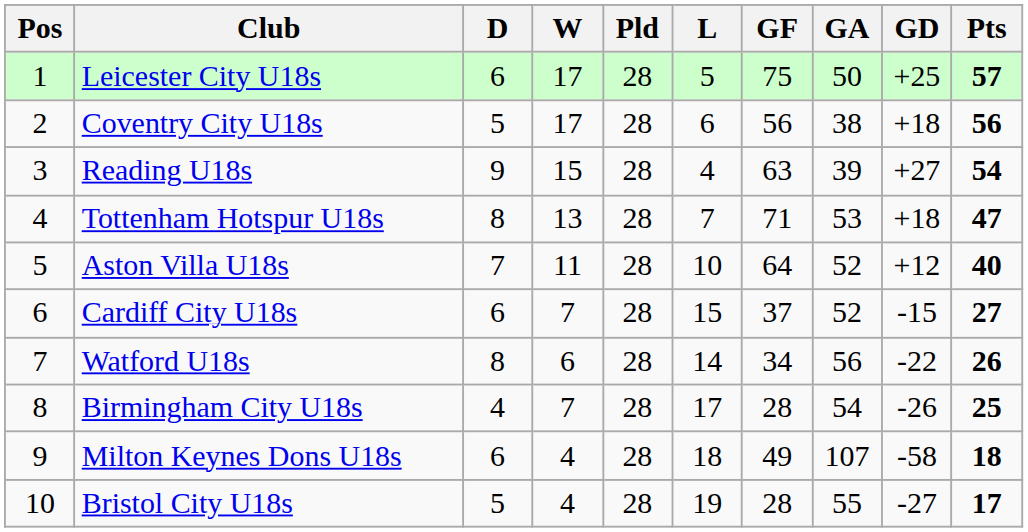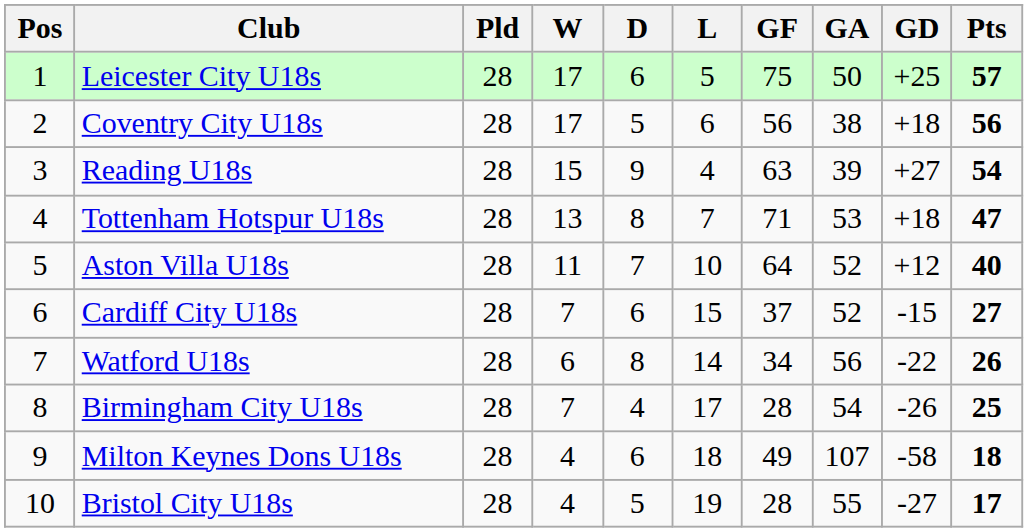columns swapped: Pld <-> D
